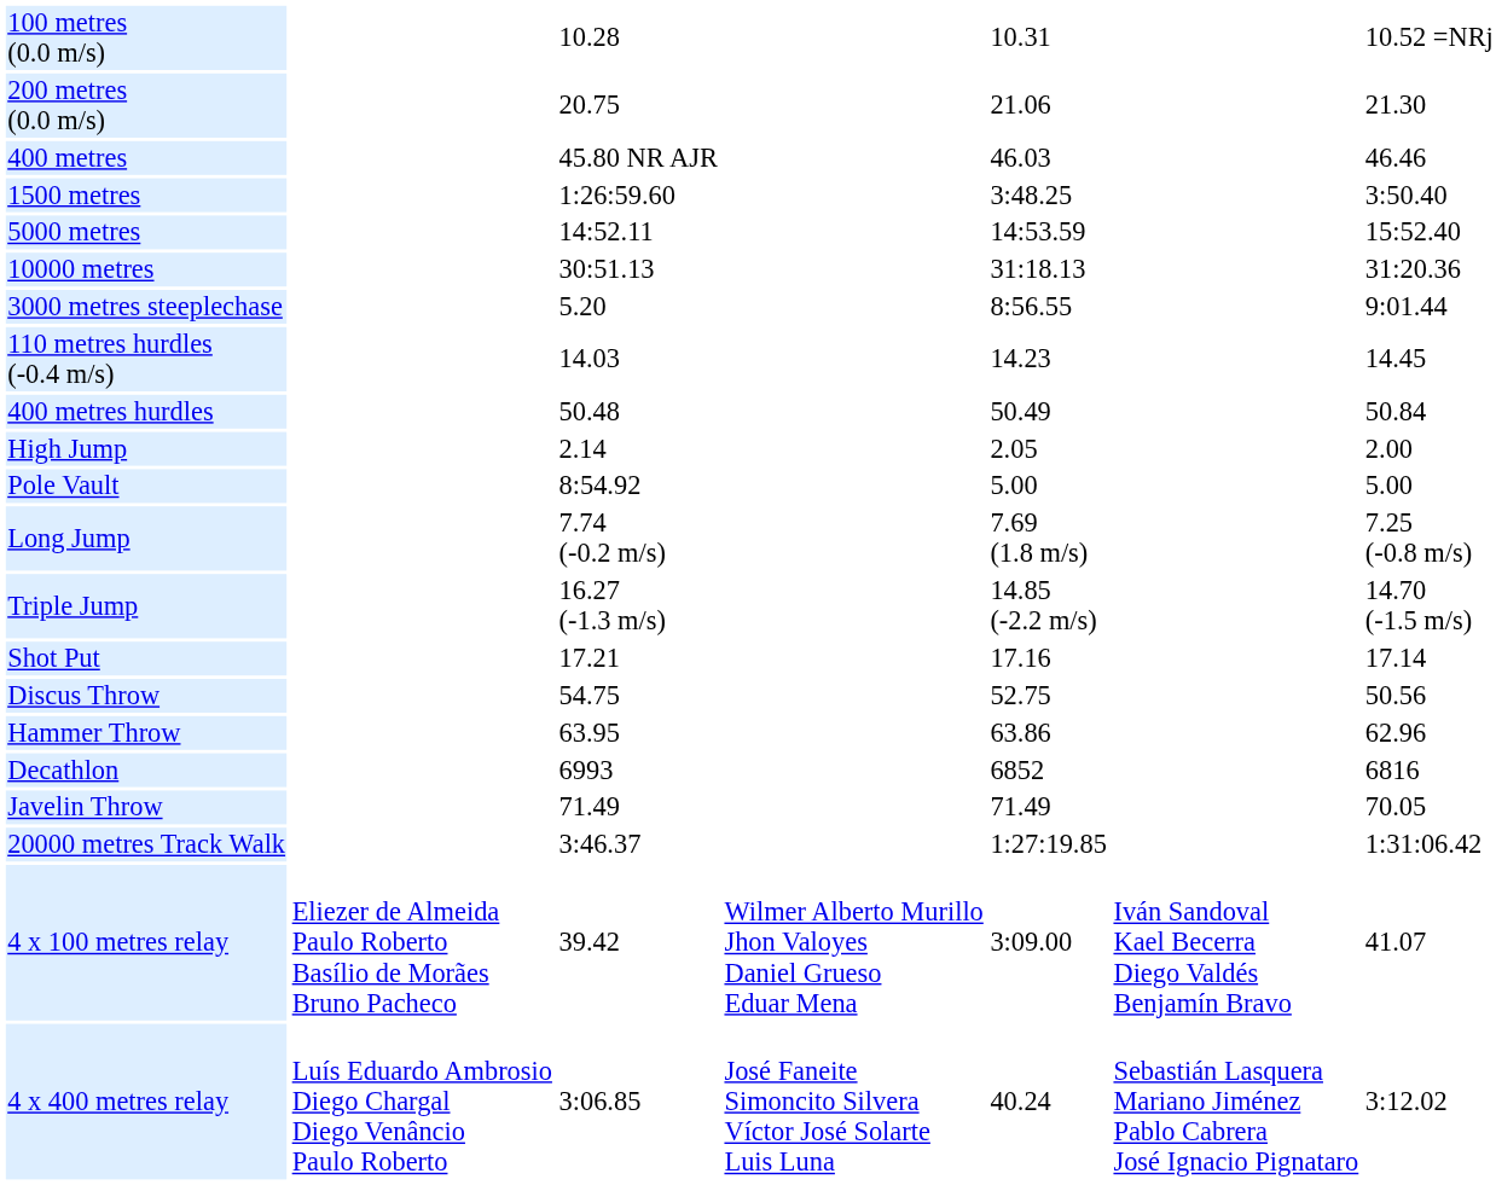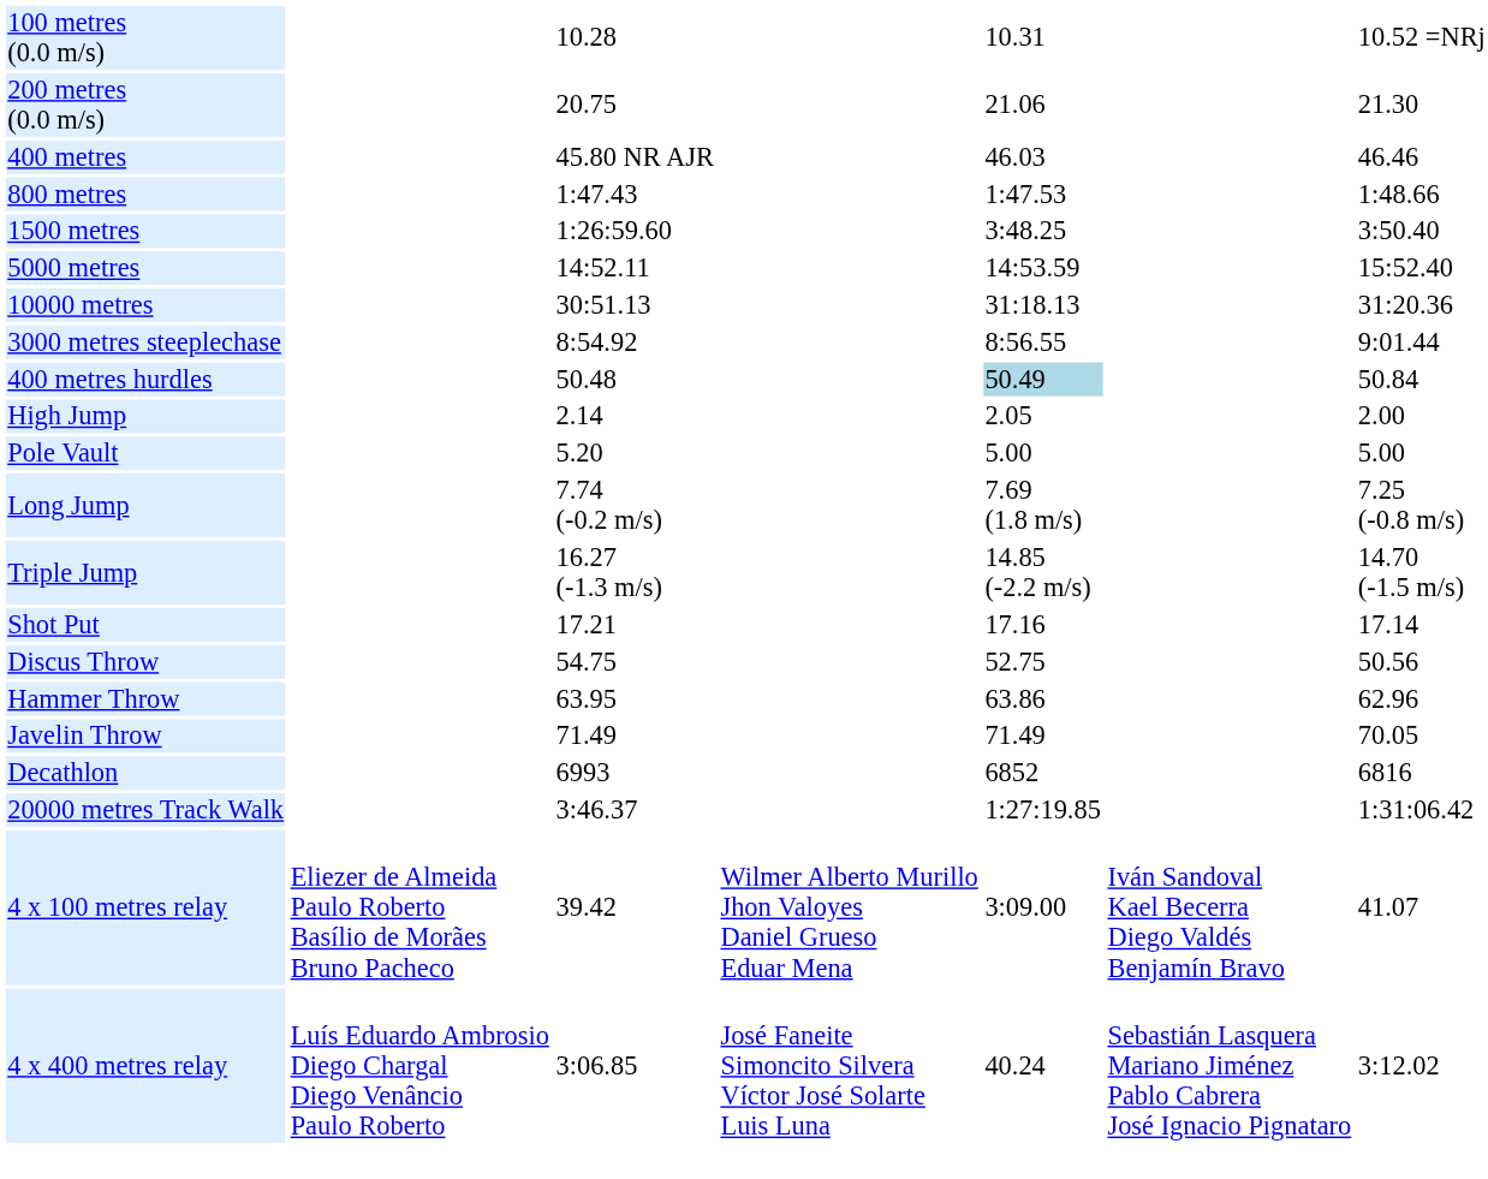+ row: 800 metres | 1:47.43 | 1:47.53 | 1:48.66
3000 metres steeplechase | column 3: 5.20 -> 8:54.92
- row: 110 metres hurdles (-0.4 m/s) | 14.03 | 14.23 | 14.45
400 metres hurdles | column 5: no background -> lightblue background
Pole Vault | column 3: 8:54.92 -> 5.20
rows swapped: Javelin Throw <-> Decathlon
